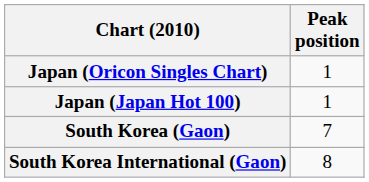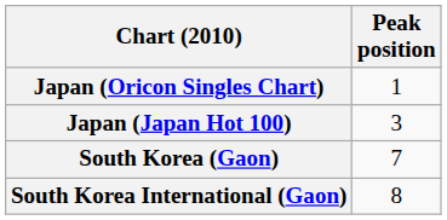Japan (Japan Hot 100) | Peak position: 1 -> 3
